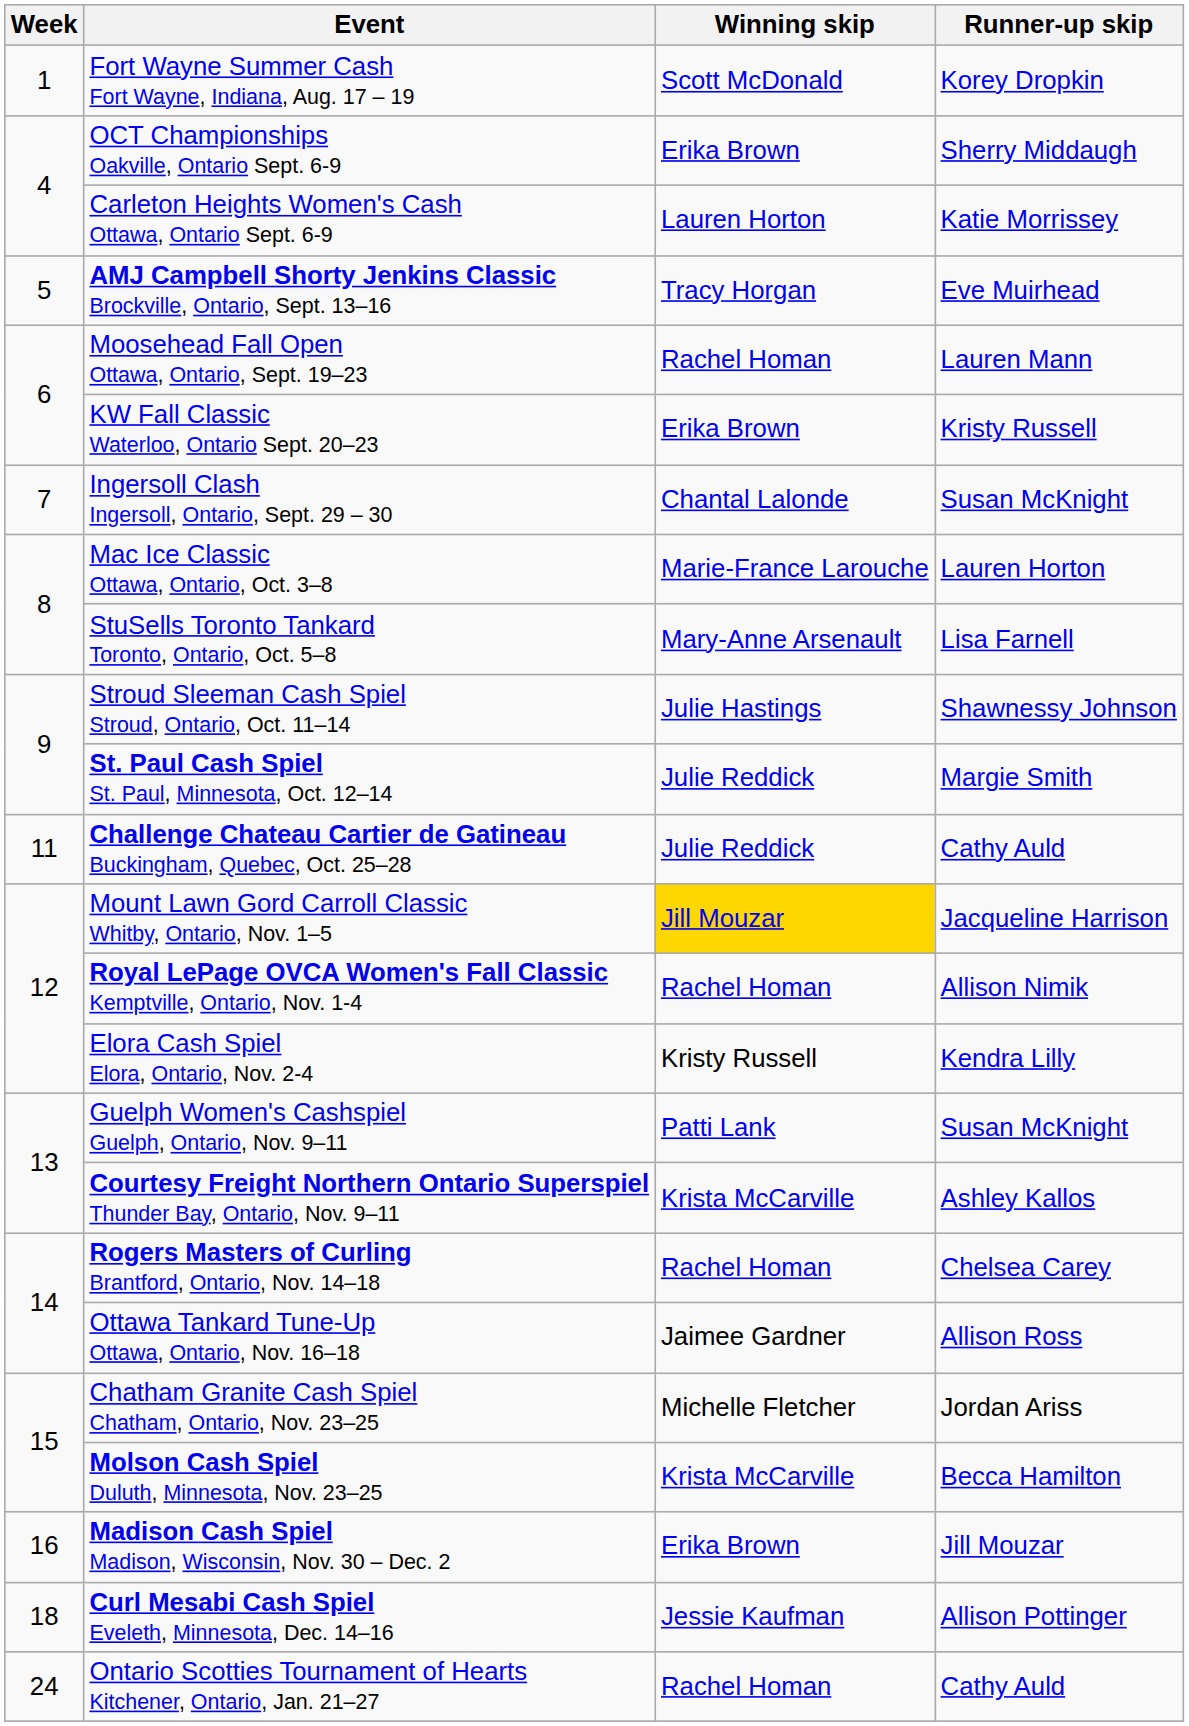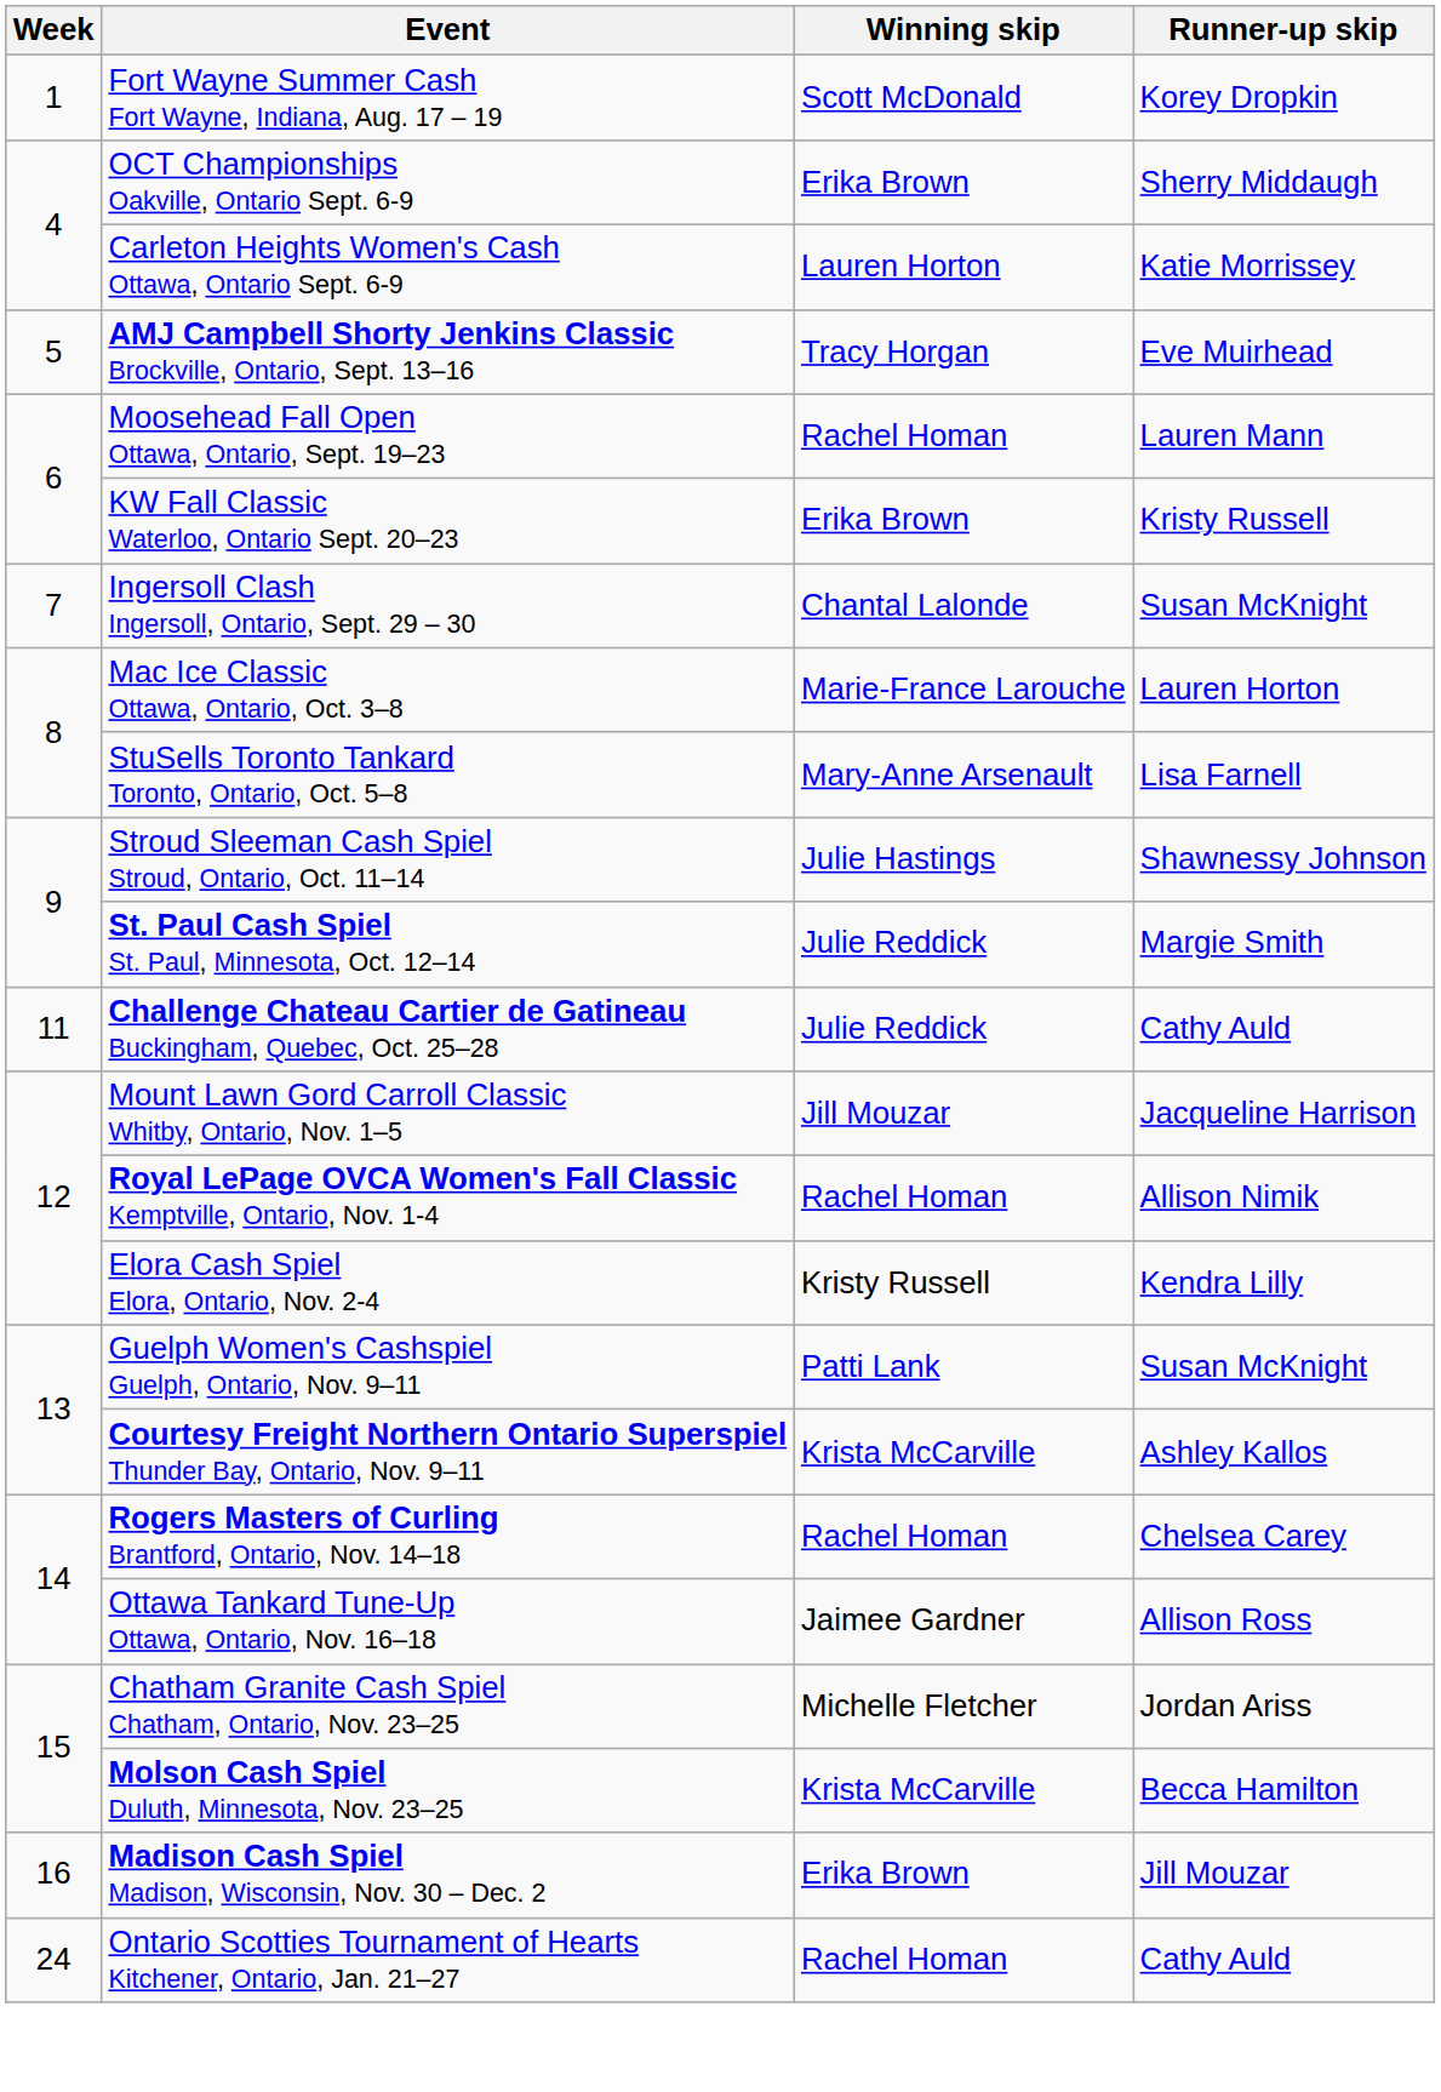Mount Lawn Gord Carroll Classic Whitby, Ontario, Nov. 1–5 | Winning skip: gold background -> no background
- row: 18 | Curl Mesabi Cash Spiel Eveleth, Minnesota, Dec. 14–16 | Jessie Kaufman | Allison Pottinger
